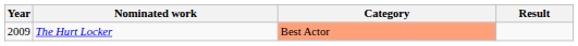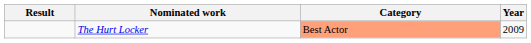columns swapped: Year <-> Result
